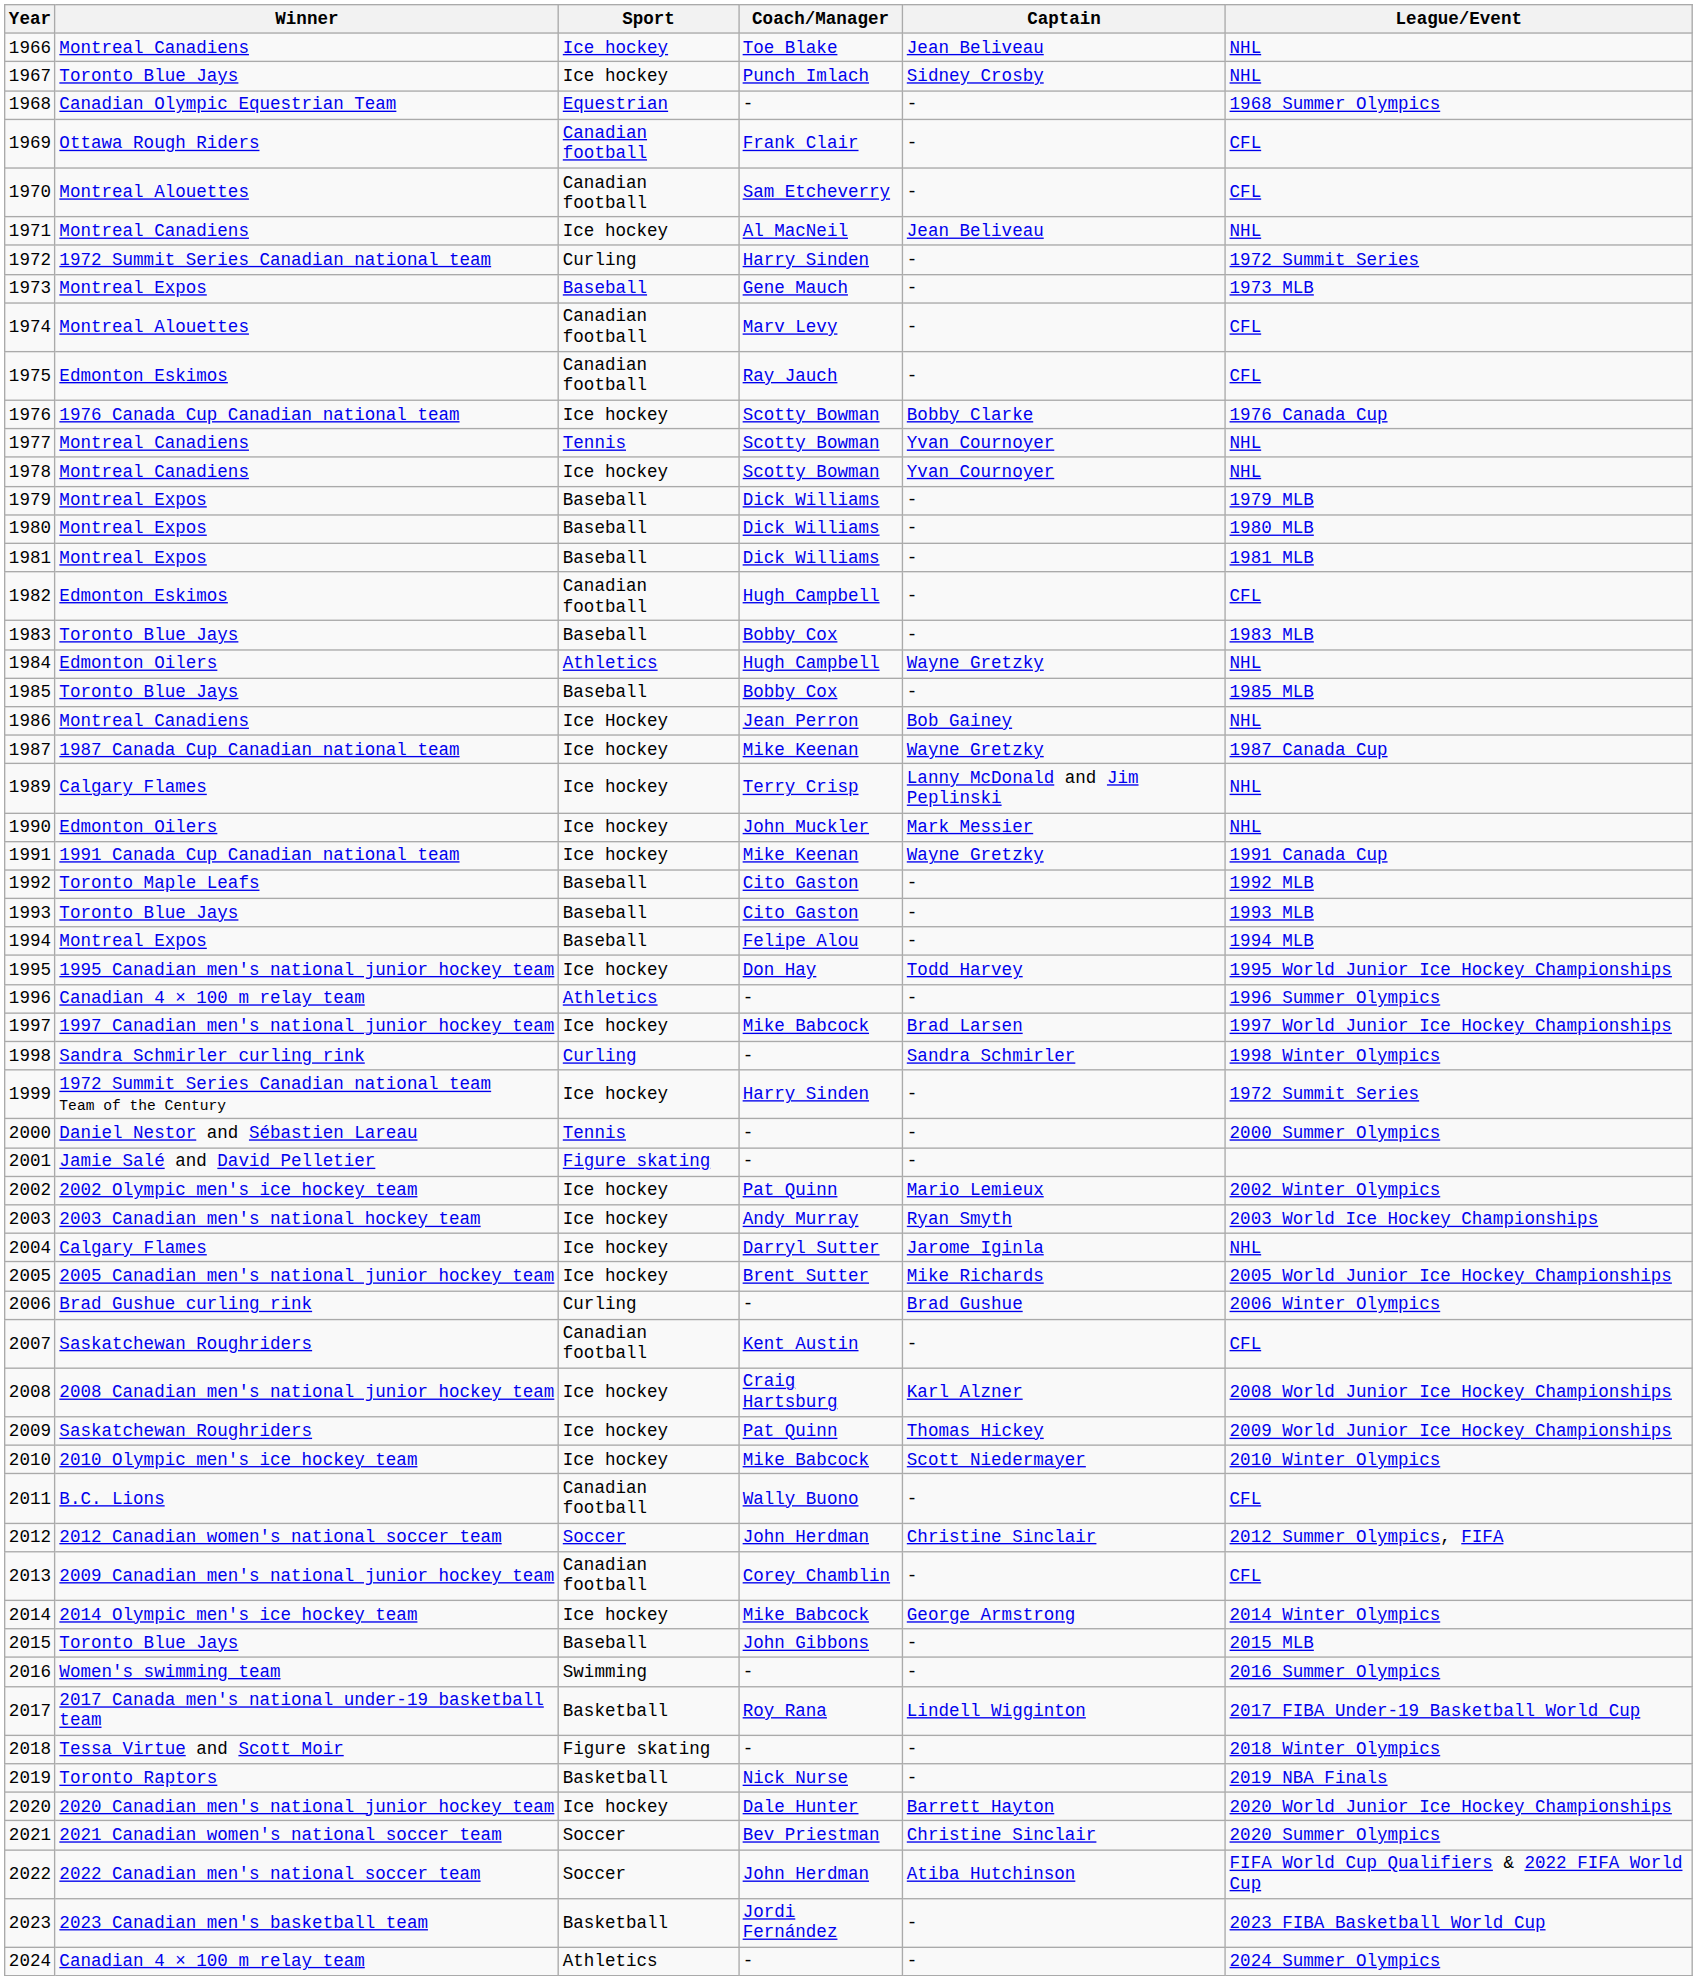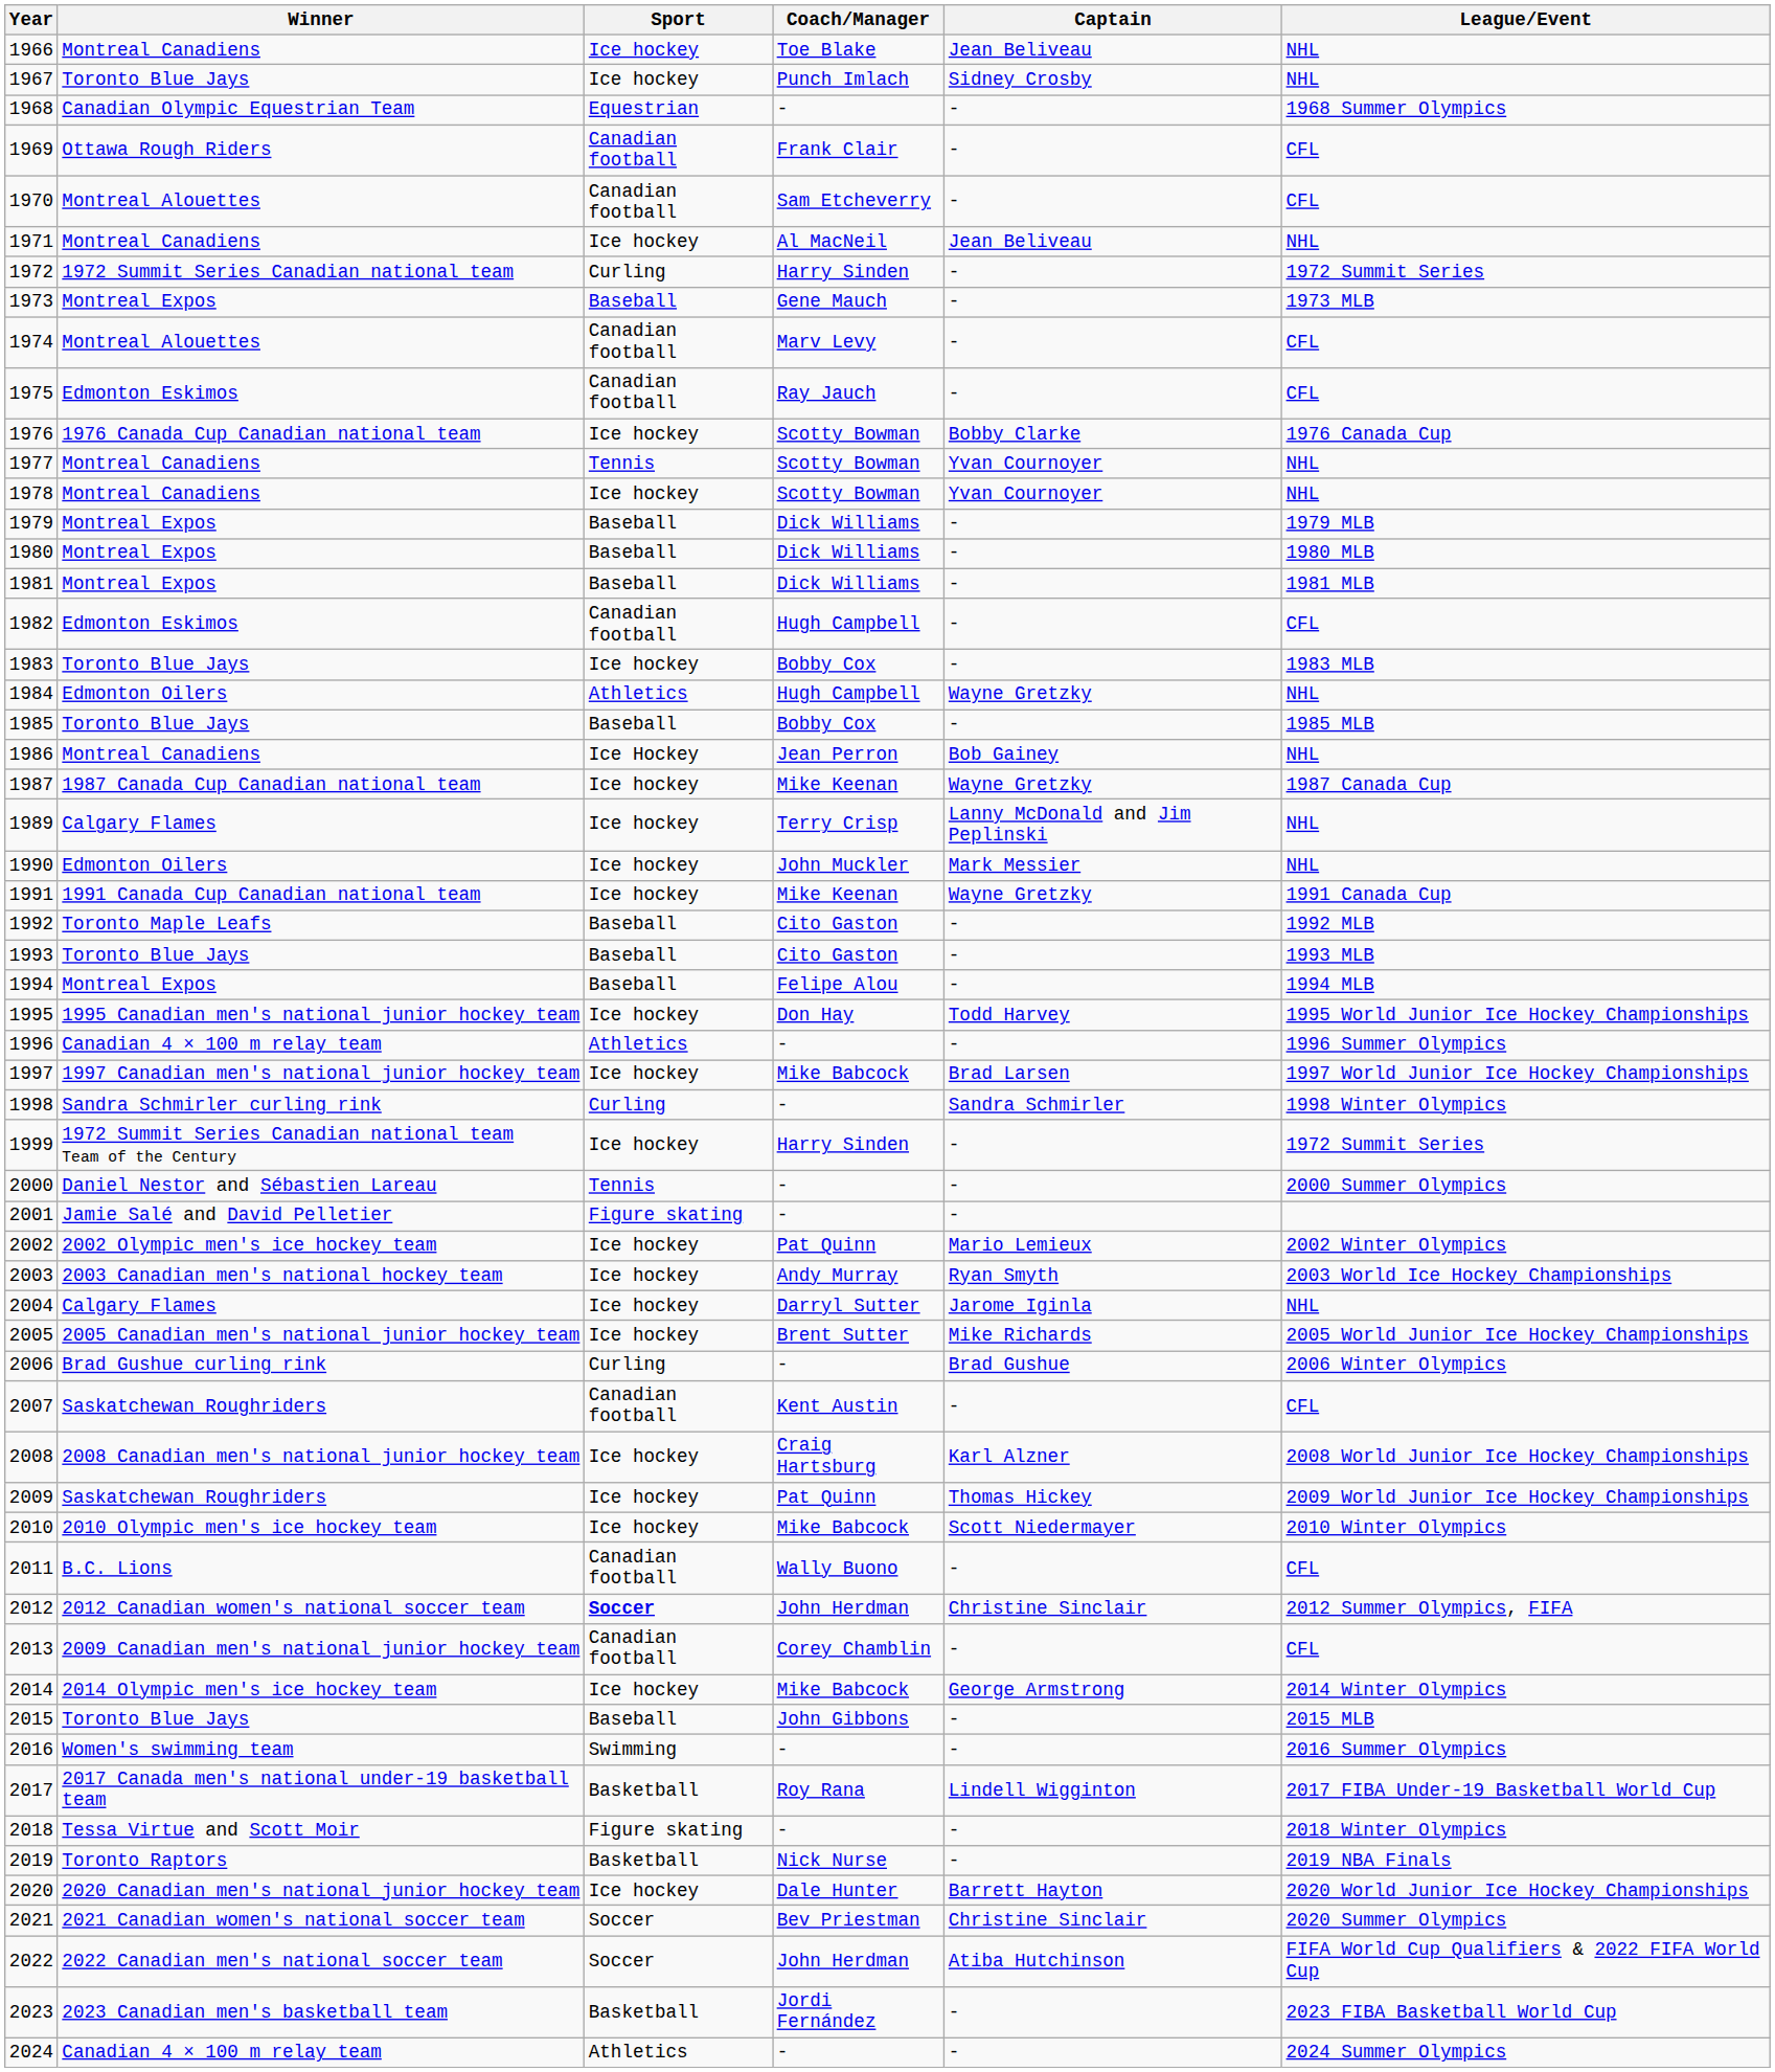1983 | Sport: Baseball -> Ice hockey
2012 | Sport: normal -> bold
